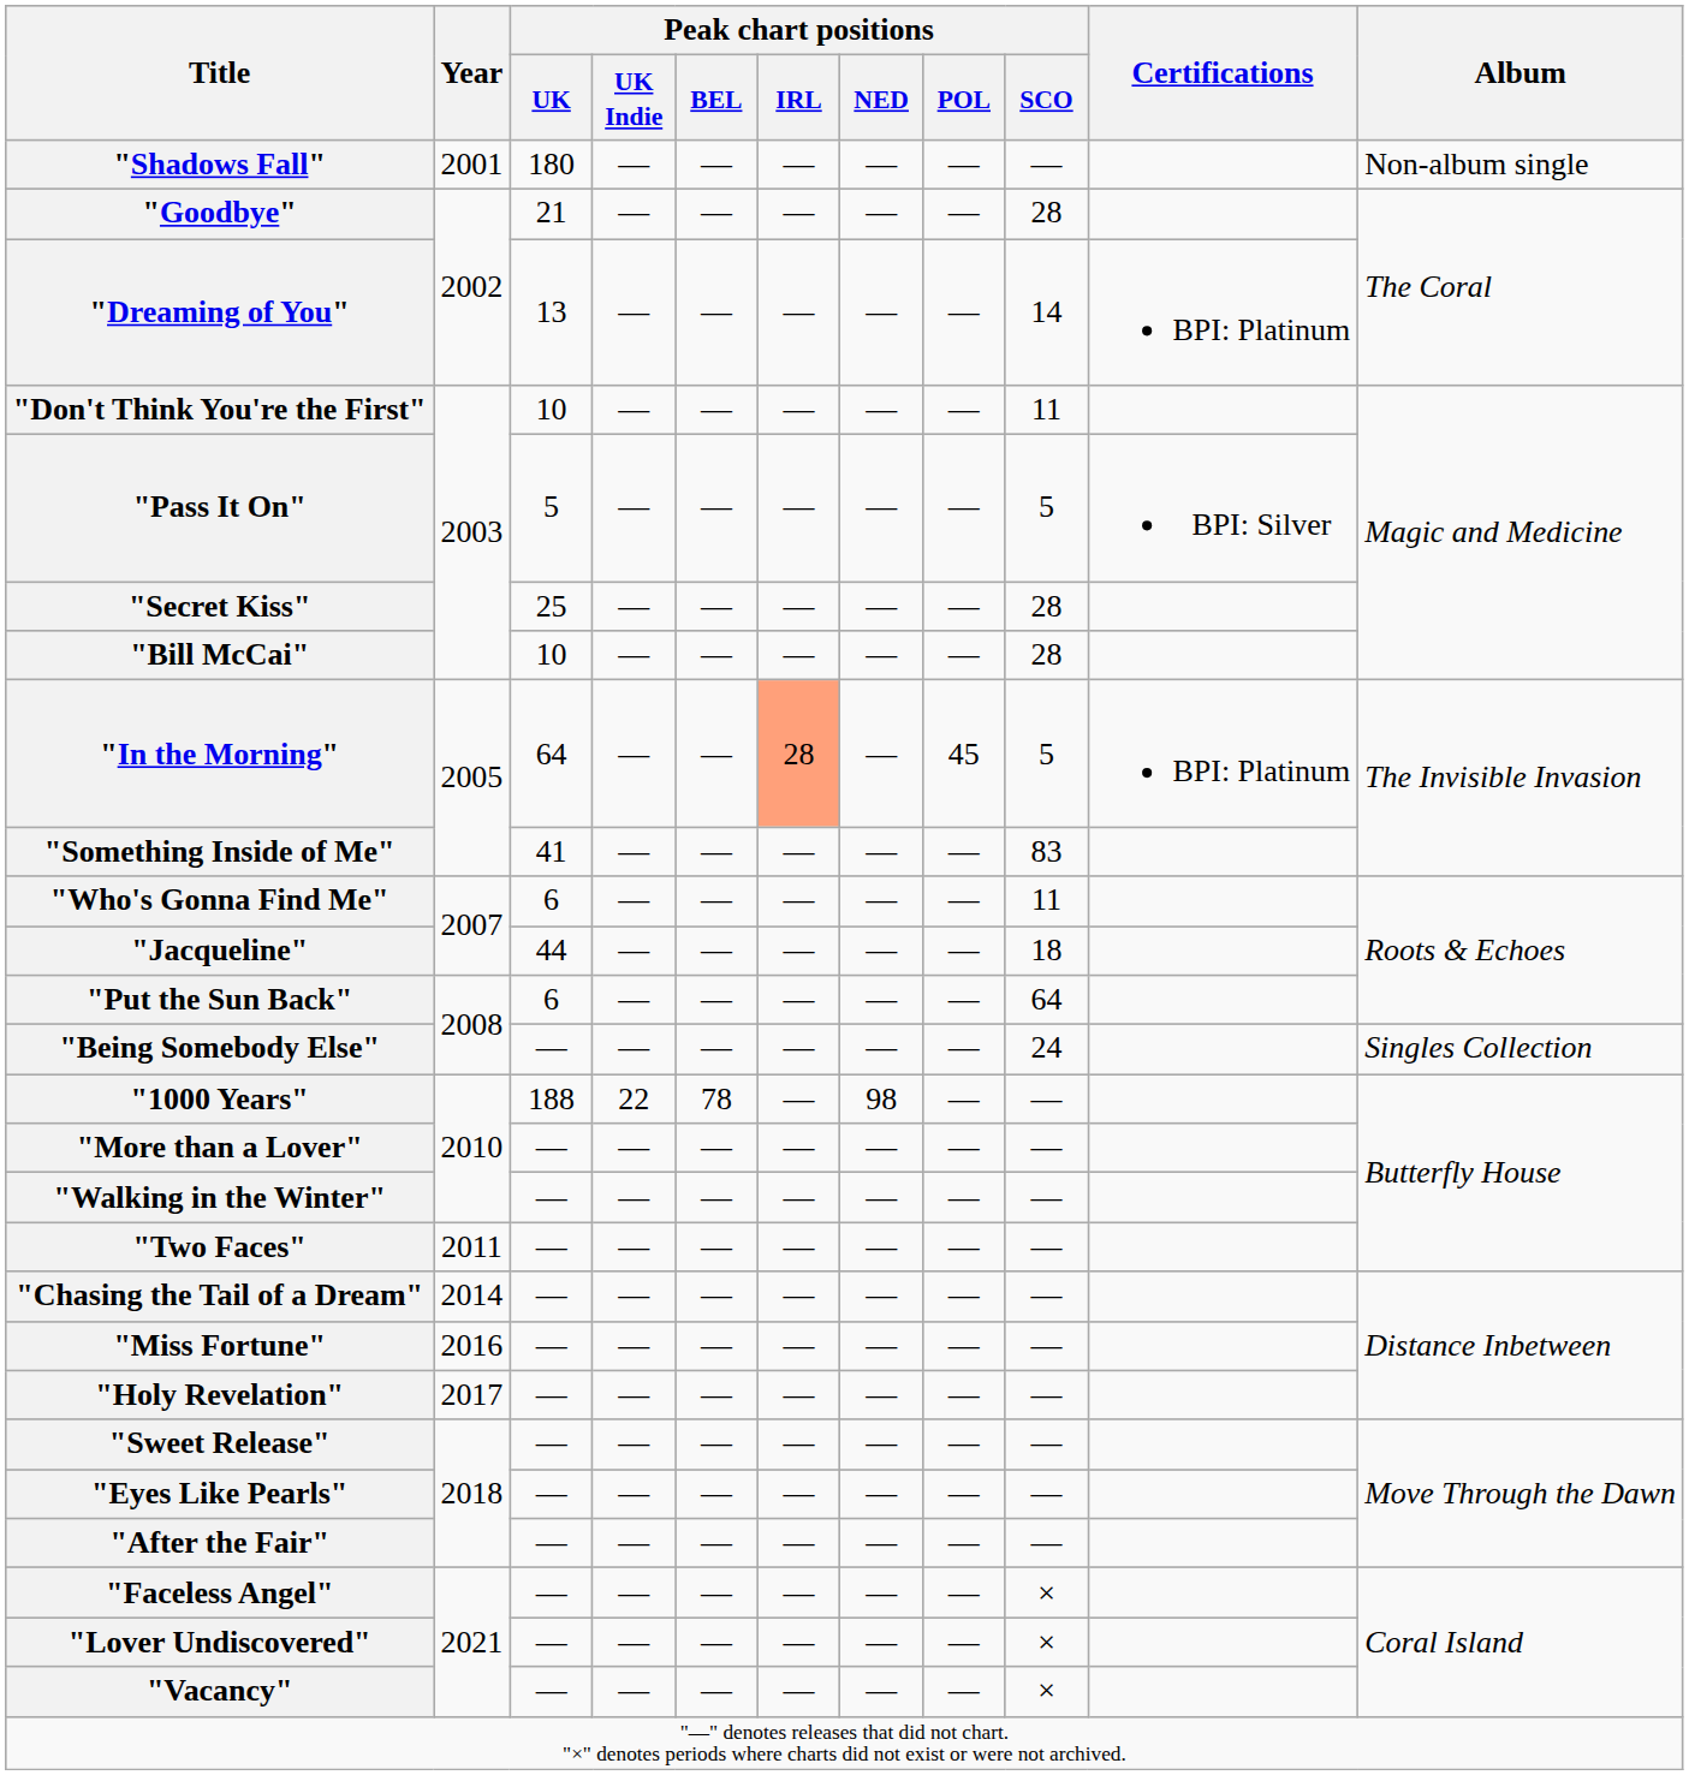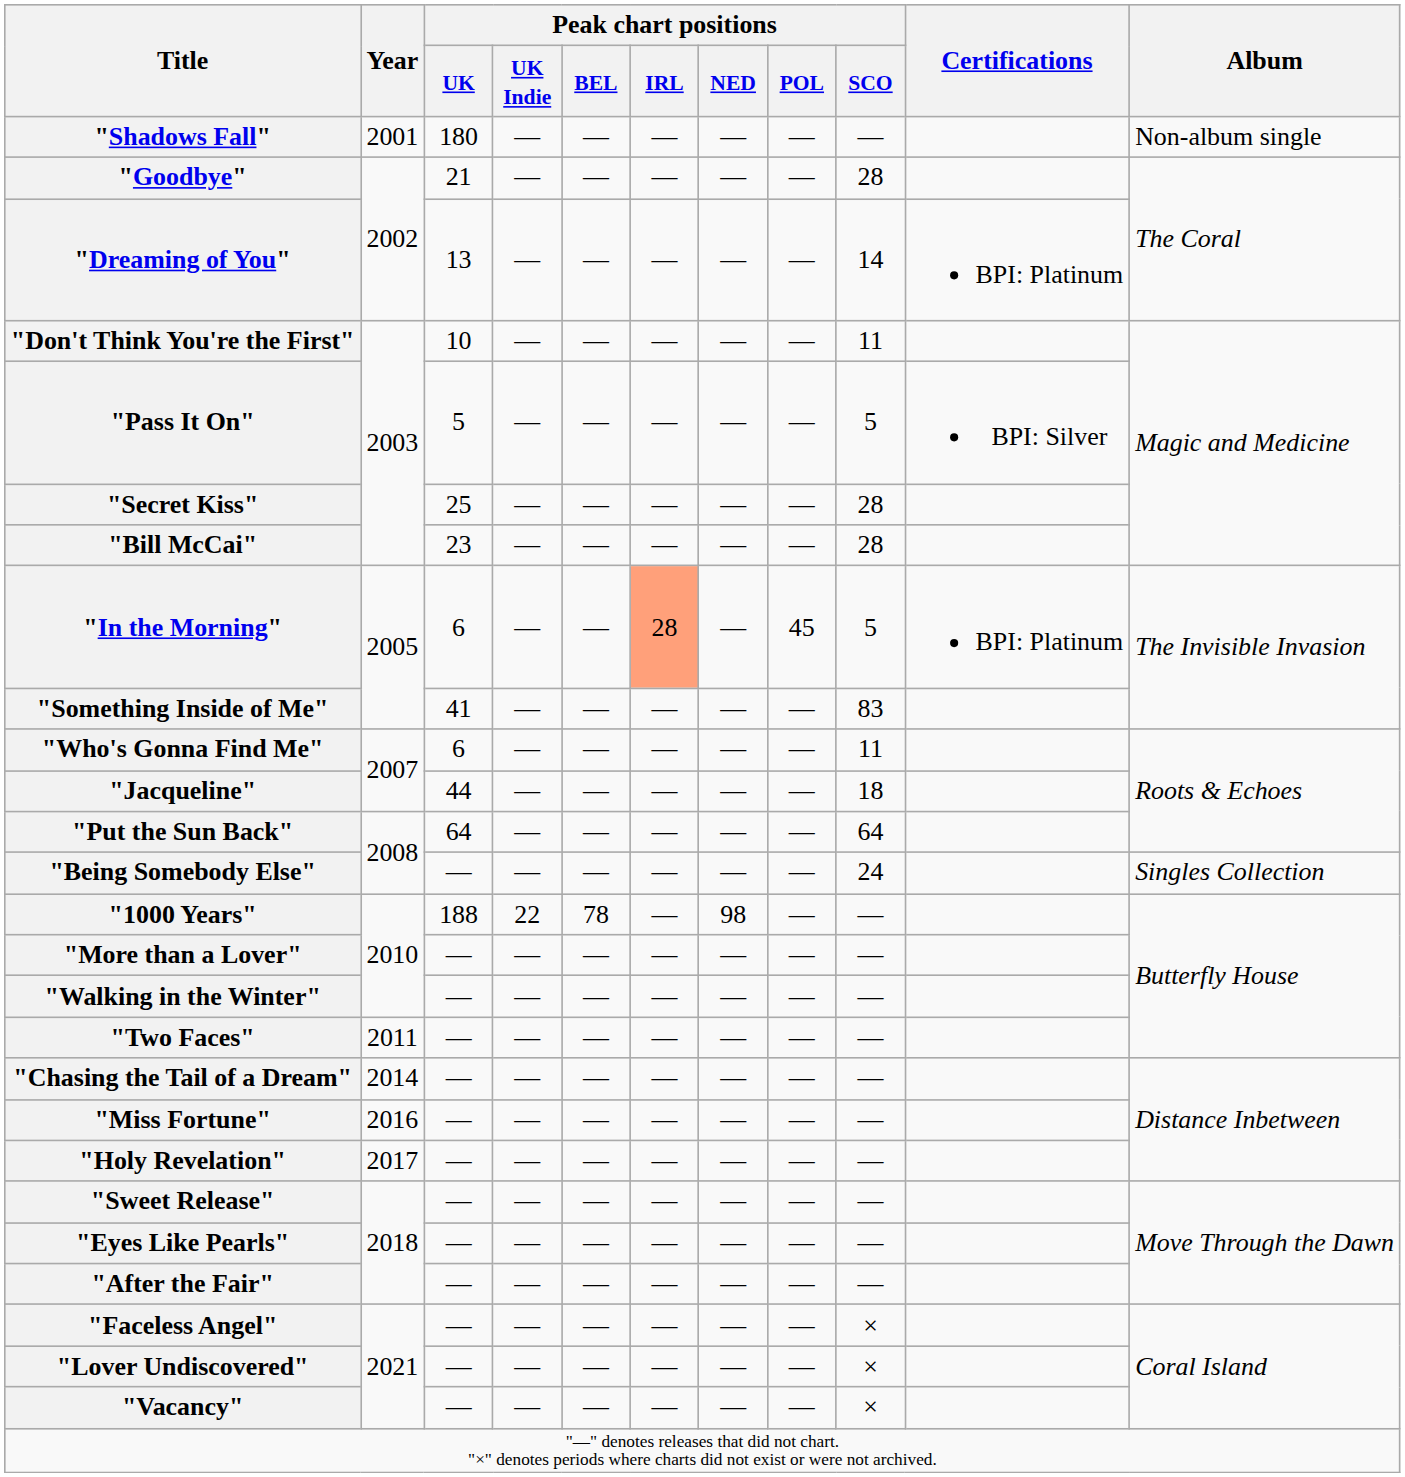"Bill McCai" | Peak chart positions / UK: 10 -> 23
"In the Morning" | Peak chart positions / UK: 64 -> 6
"Put the Sun Back" | Peak chart positions / UK: 6 -> 64
